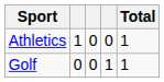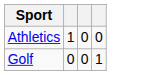- column: Total | 1 | 1
